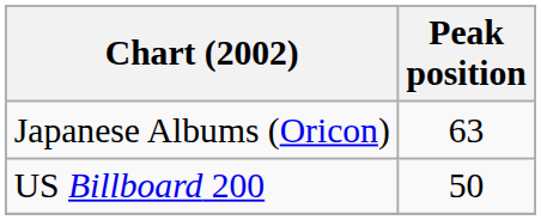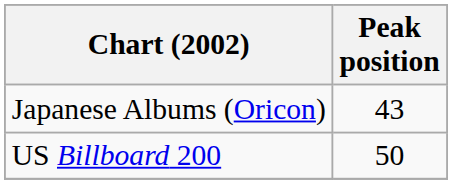Japanese Albums (Oricon) | Peak position: 63 -> 43
